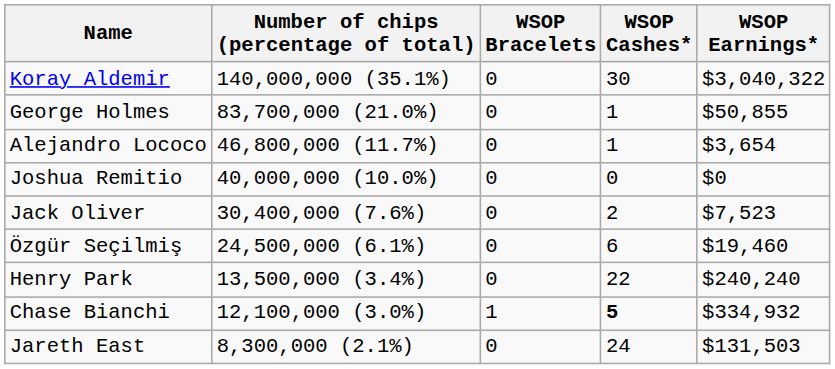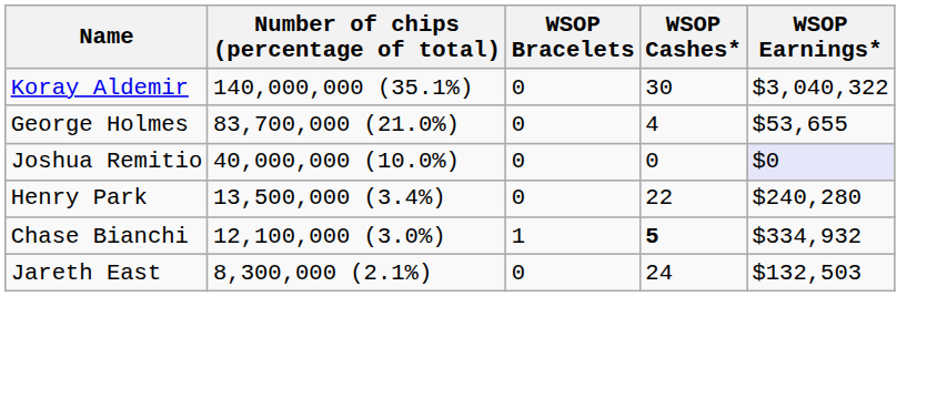George Holmes | WSOP Cashes*: 1 -> 4
George Holmes | WSOP Earnings*: $50,855 -> $53,655
- row: Alejandro Lococo | 46,800,000 (11.7%) | 0 | 1 | $3,654
Joshua Remitio | WSOP Earnings*: no background -> lavender background
- row: Jack Oliver | 30,400,000 (7.6%) | 0 | 2 | $7,523
- row: Özgür Seçilmiş | 24,500,000 (6.1%) | 0 | 6 | $19,460
Henry Park | WSOP Earnings*: $240,240 -> $240,280
Jareth East | WSOP Earnings*: $131,503 -> $132,503
